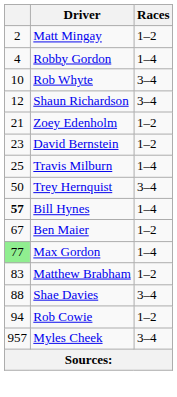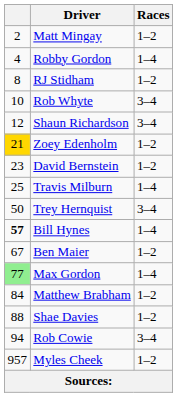+ row: 8 | RJ Stidham | 1–2
Zoey Edenholm | column 1: no background -> gold background
Matthew Brabham | column 1: 83 -> 84
Shae Davies | Races: 3–4 -> 1–2
Rob Cowie | Races: 1–2 -> 3–4
Myles Cheek | Races: 3–4 -> 1–2
